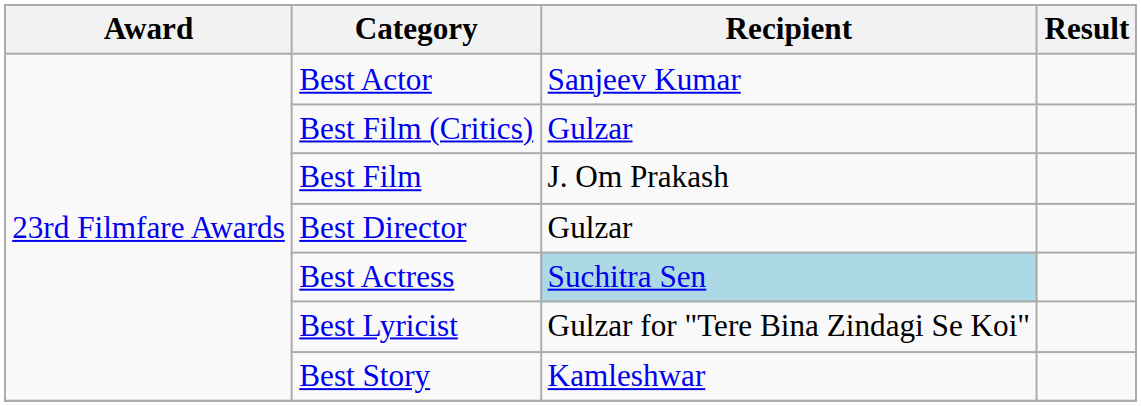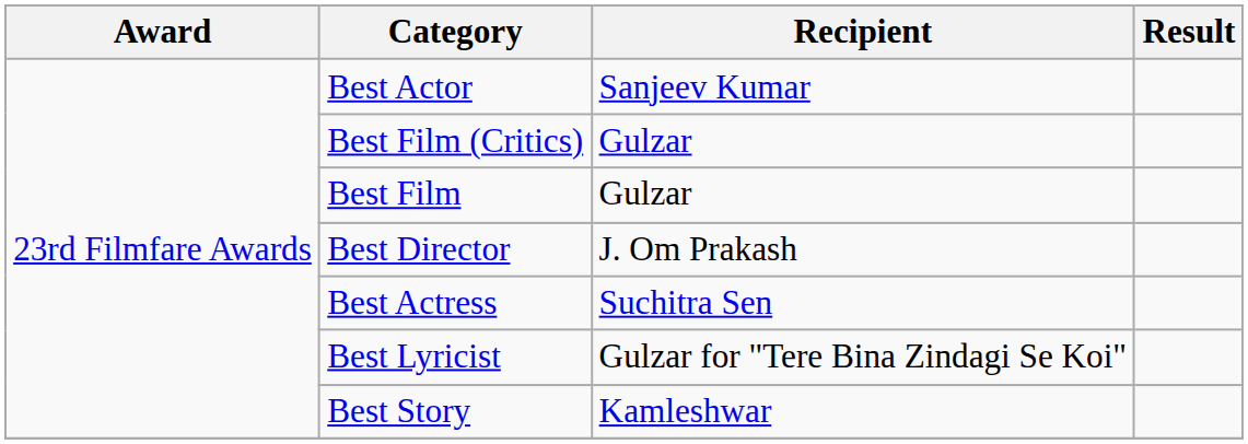Best Film | Recipient: J. Om Prakash -> Gulzar
Best Director | Recipient: Gulzar -> J. Om Prakash
Best Actress | Recipient: lightblue background -> no background
